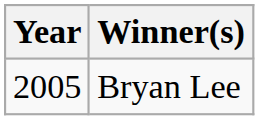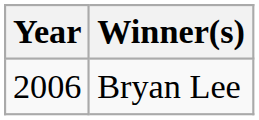Bryan Lee | Year: 2005 -> 2006
